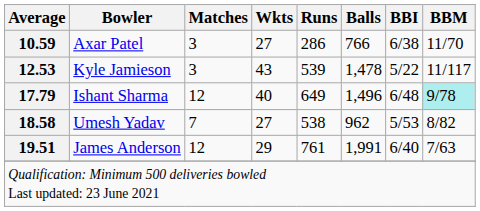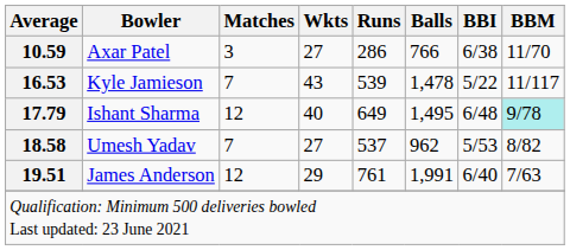Kyle Jamieson | Average: 12.53 -> 16.53
Kyle Jamieson | Matches: 3 -> 7
Ishant Sharma | Balls: 1,496 -> 1,495
Umesh Yadav | Runs: 538 -> 537
